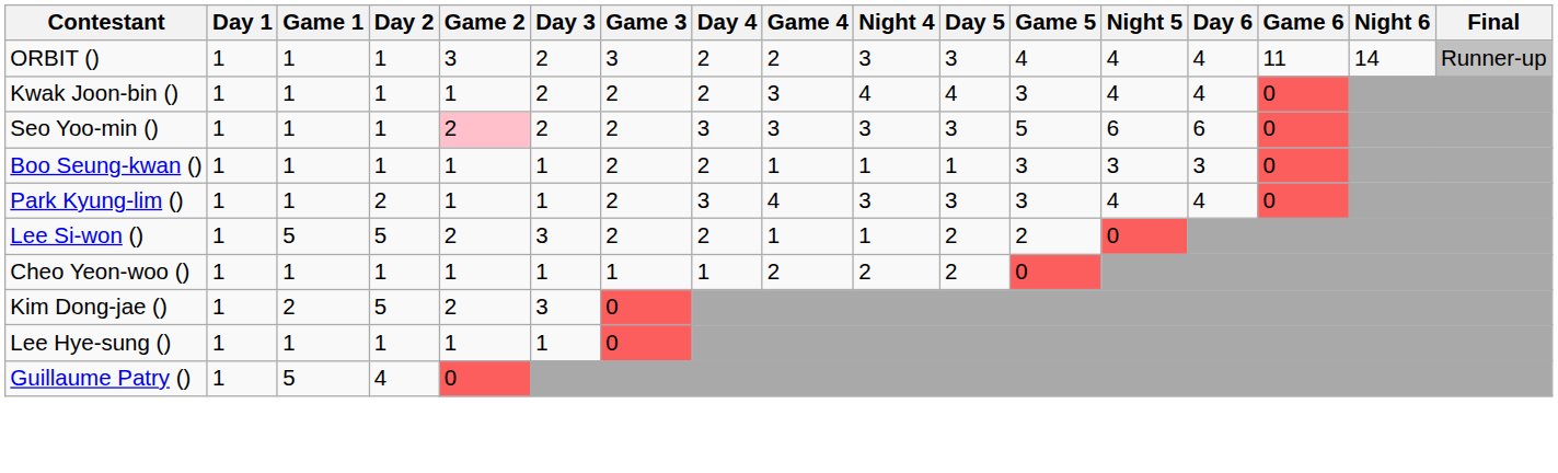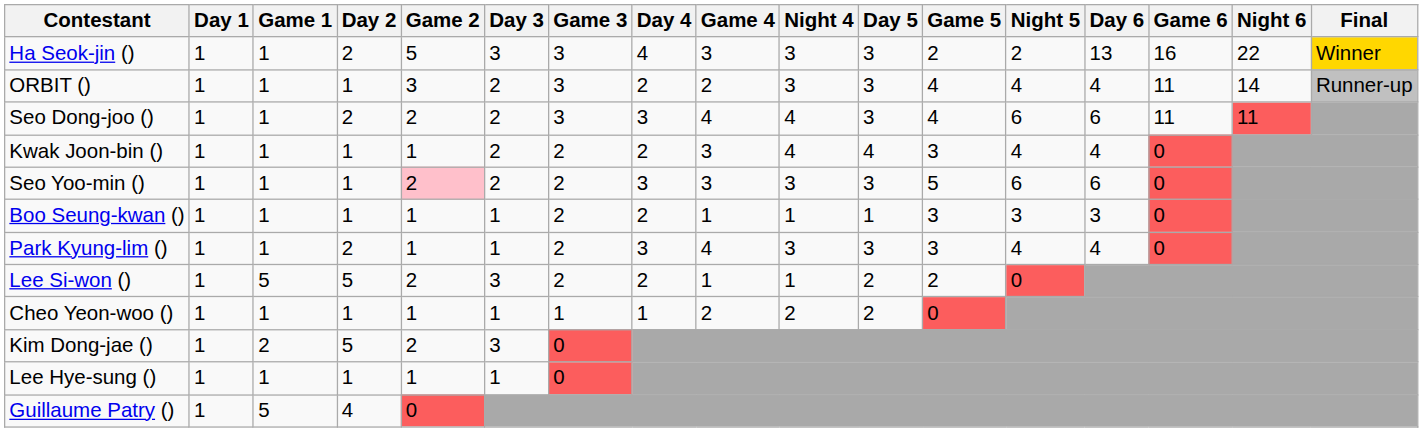+ row: Ha Seok-jin () | 1 | 1 | 2 | 5 | 3 | 3 | 4 | 3 | 3 | 3 | 2 | 2 | 13 | 16 | 22 | Winner
+ row: Seo Dong-joo () | 1 | 1 | 2 | 2 | 2 | 3 | 3 | 4 | 4 | 3 | 4 | 6 | 6 | 11 | 11
